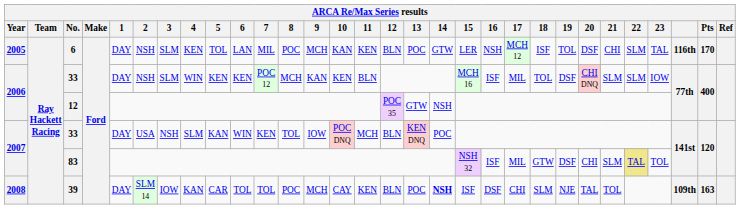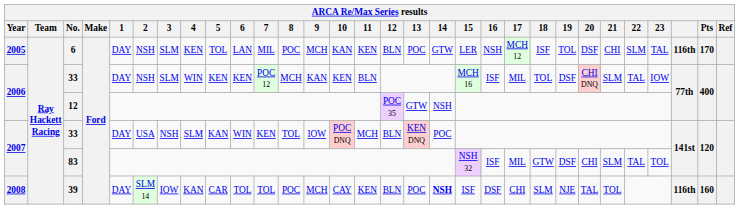2006 / 33 | 22: SLM -> TAL
83 | 22: khaki background -> no background
39 | column 28: 109th -> 116th
39 | Pts: 163 -> 160
